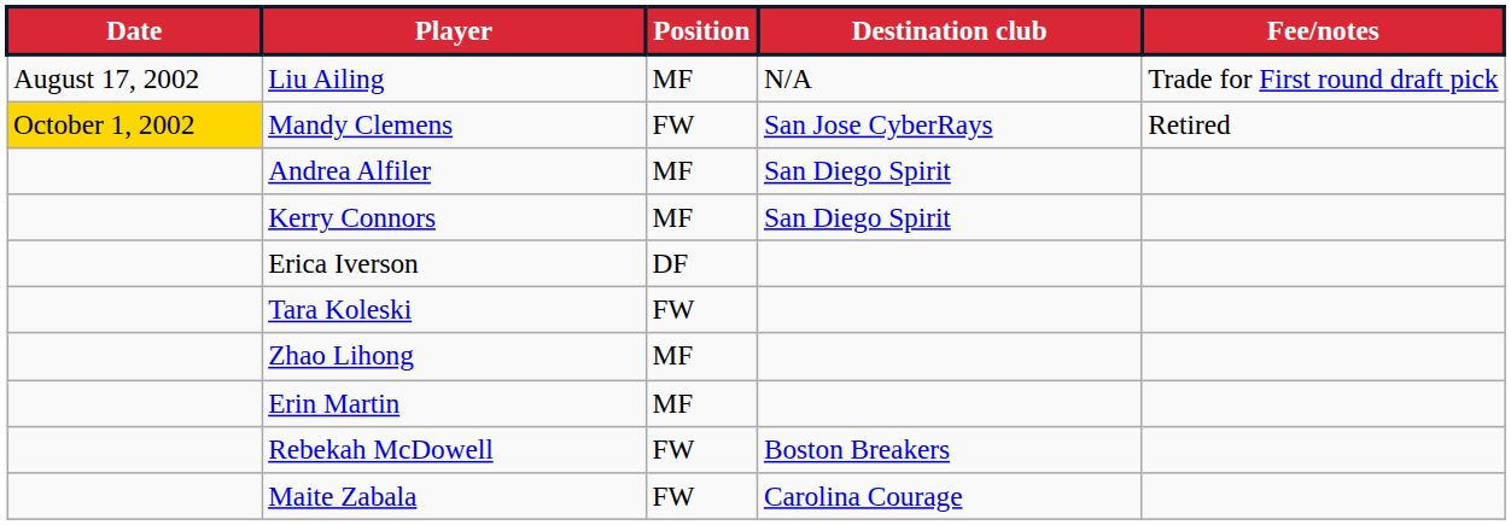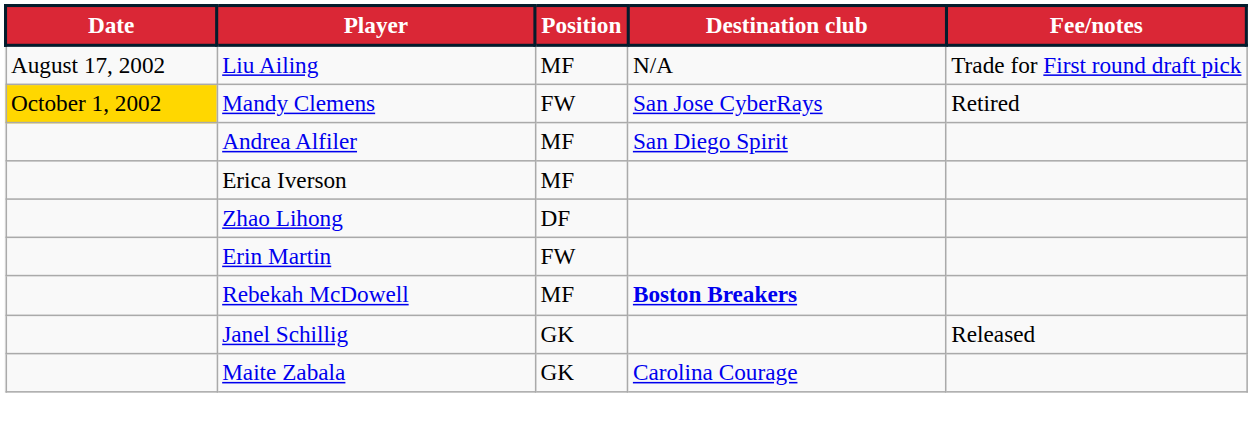- row: Kerry Connors | MF | San Diego Spirit
Erica Iverson | Position: DF -> MF
- row: Tara Koleski | FW
Zhao Lihong | Position: MF -> DF
Erin Martin | Position: MF -> FW
Rebekah McDowell | Position: FW -> MF
Rebekah McDowell | Destination club: normal -> bold
+ row: Janel Schillig | GK | Released
Maite Zabala | Position: FW -> GK
